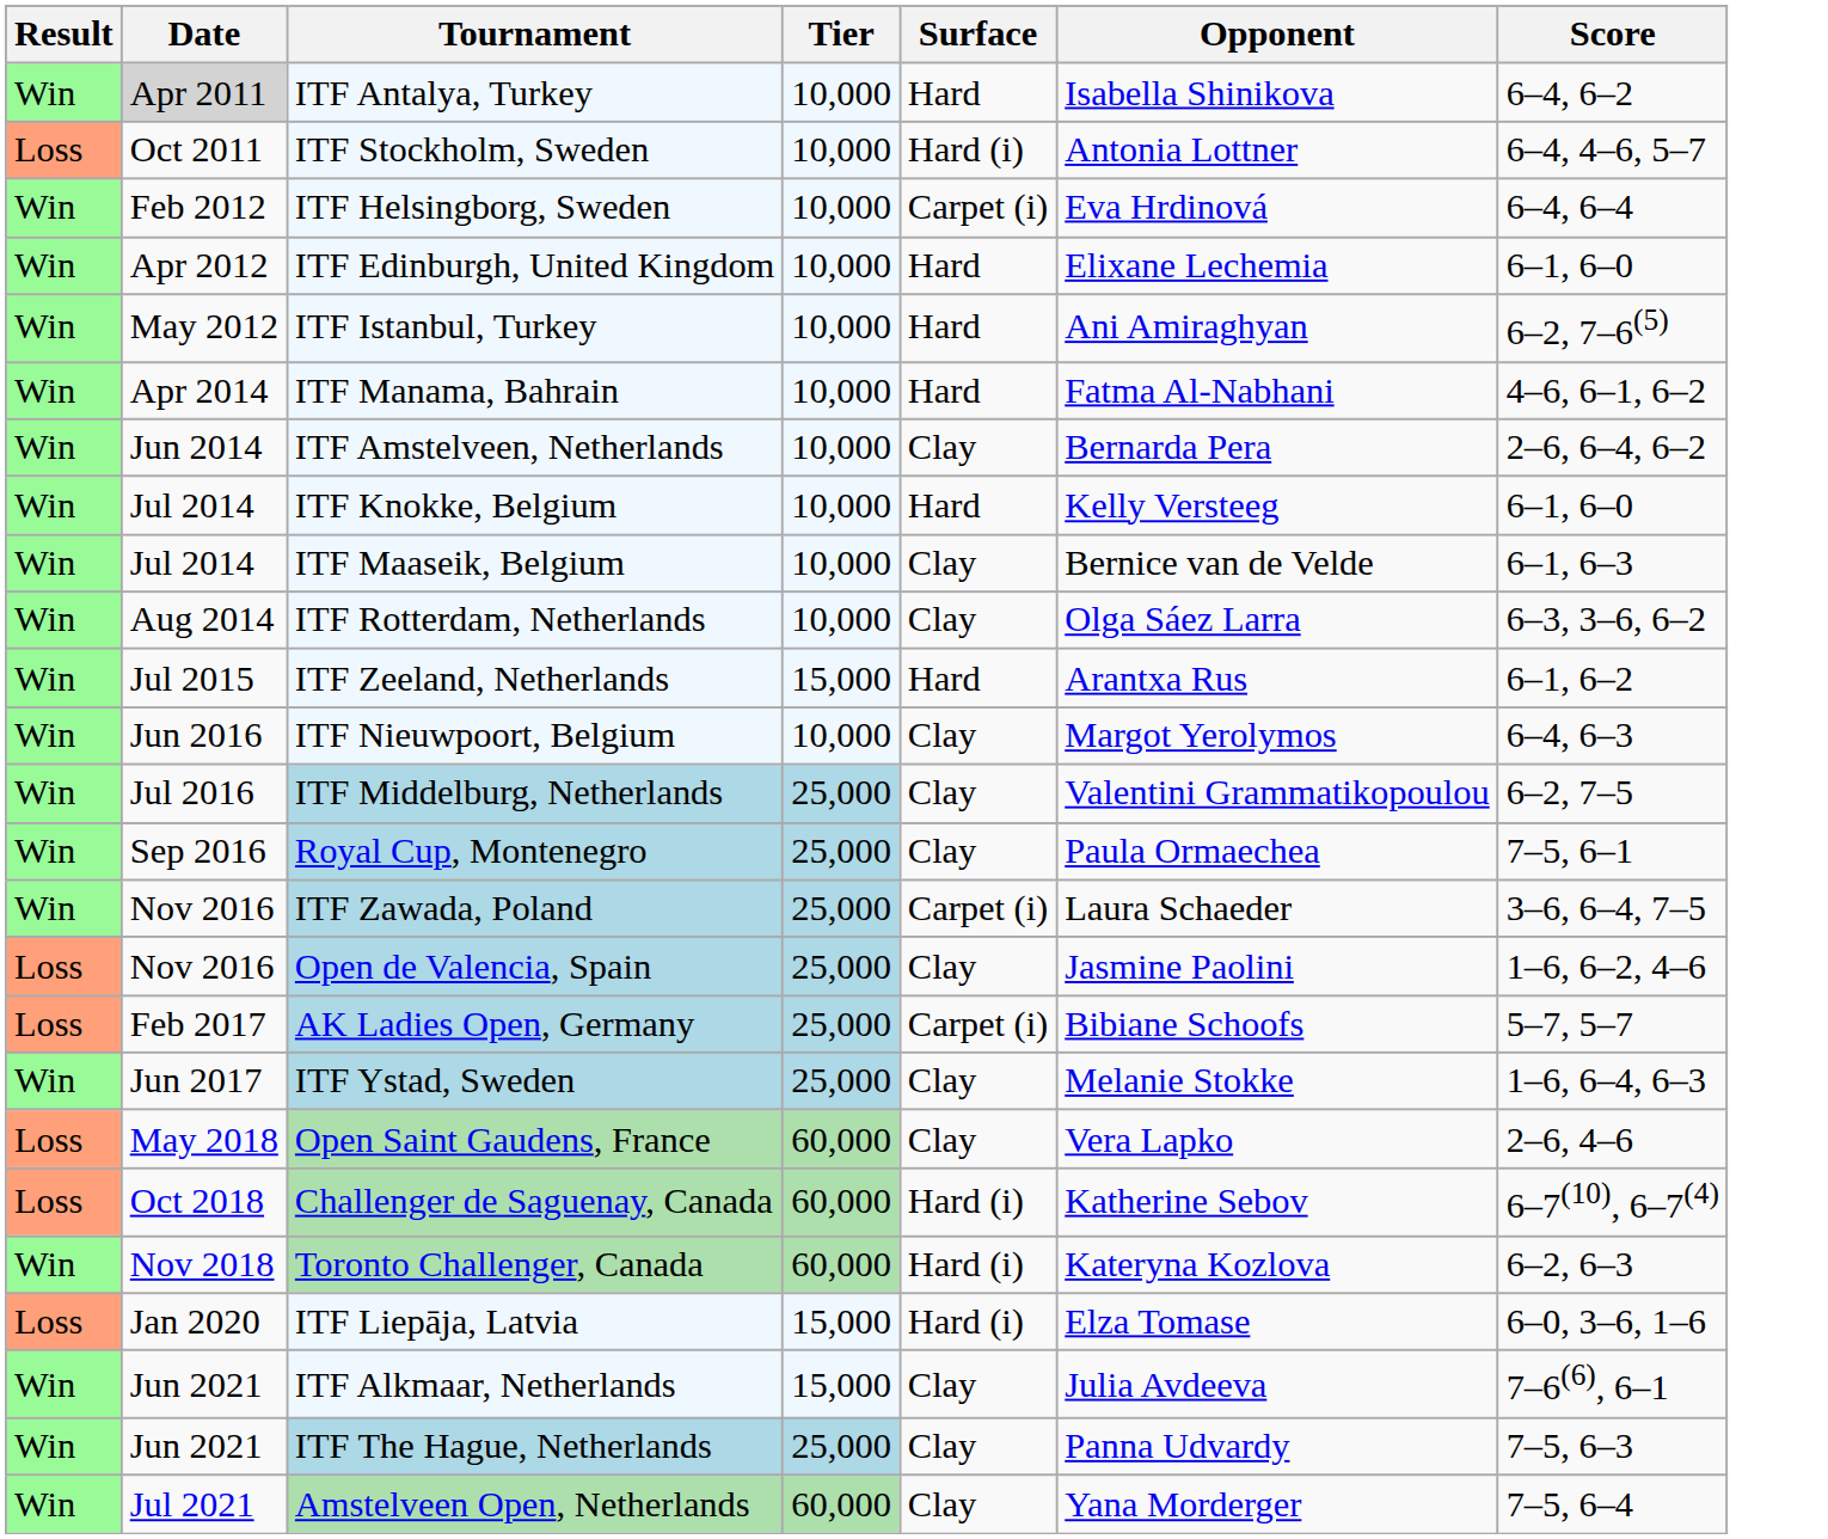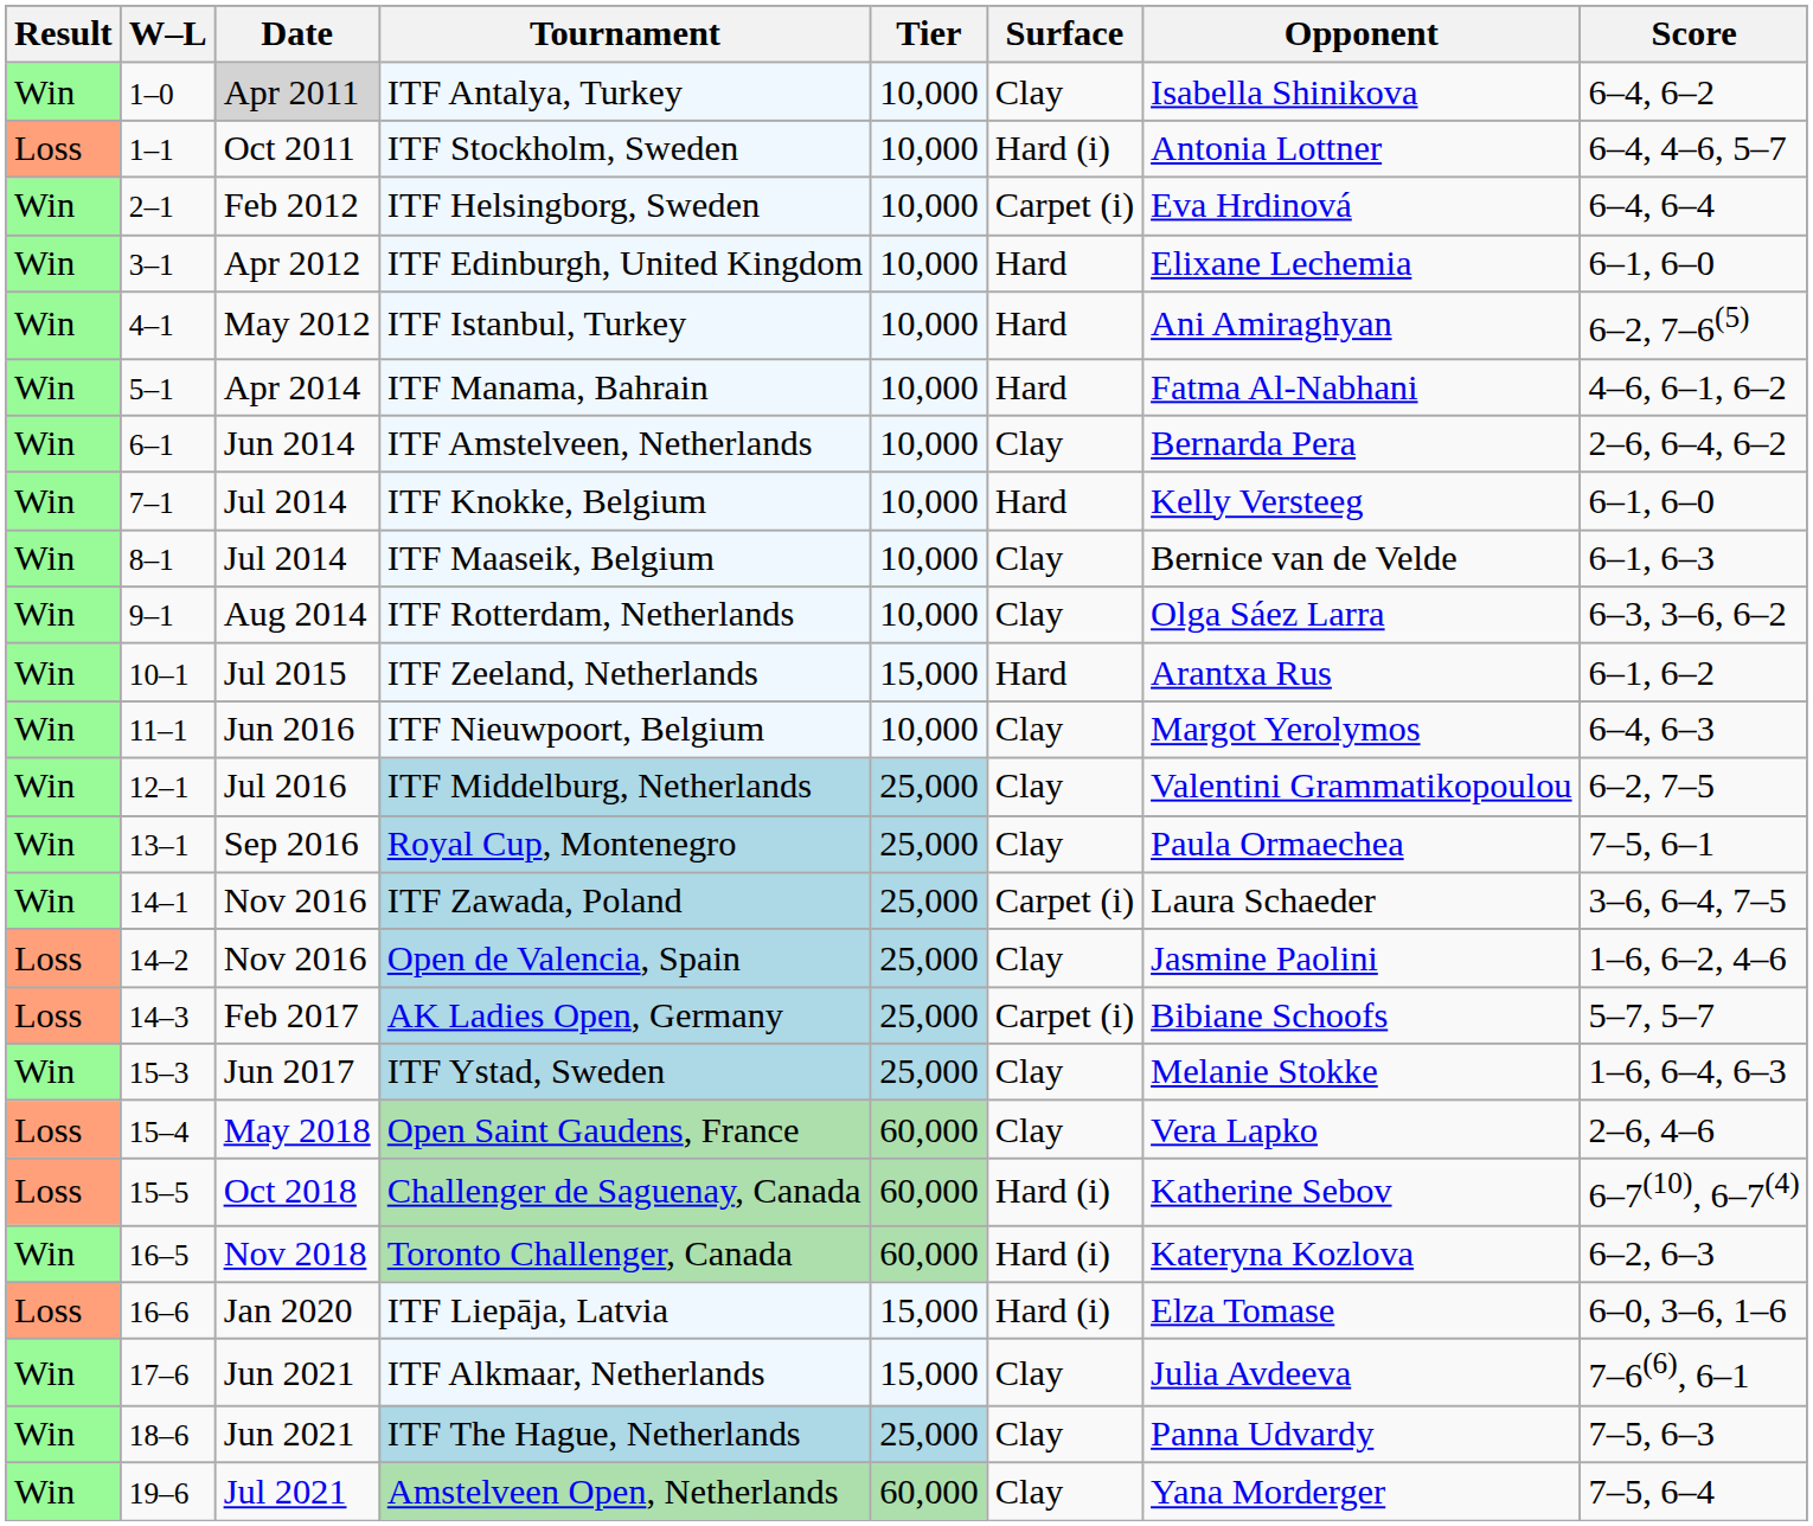+ column: W–L | 1–0 | 1–1 | 2–1 | 3–1 | 4–1 | 5–1 | 6–1 | 7–1 | 8–1 | 9–1 | 10–1 | 11–1 | 12–1 | 13–1 | 14–1 | 14–2 | 14–3 | 15–3 | 15–4 | 15–5 | 16–5 | 16–6 | 17–6 | 18–6 | 19–6
ITF Antalya, Turkey | Surface: Hard -> Clay
